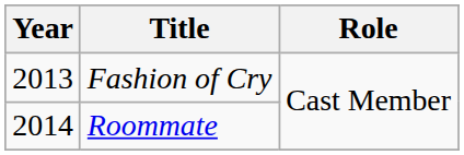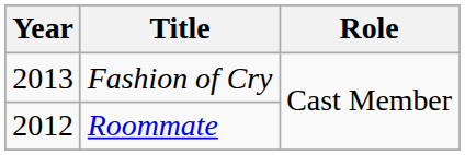Roommate | Year: 2014 -> 2012
